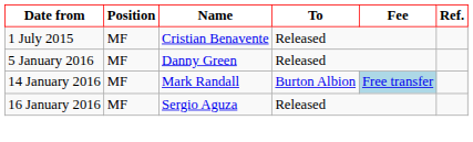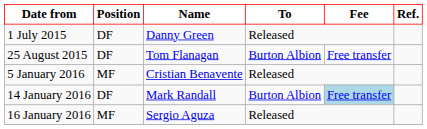1 July 2015 | Position: MF -> DF
1 July 2015 | Name: Cristian Benavente -> Danny Green
+ row: 25 August 2015 | DF | Tom Flanagan | Burton Albion | Free transfer
5 January 2016 | Name: Danny Green -> Cristian Benavente
14 January 2016 | Position: MF -> DF
